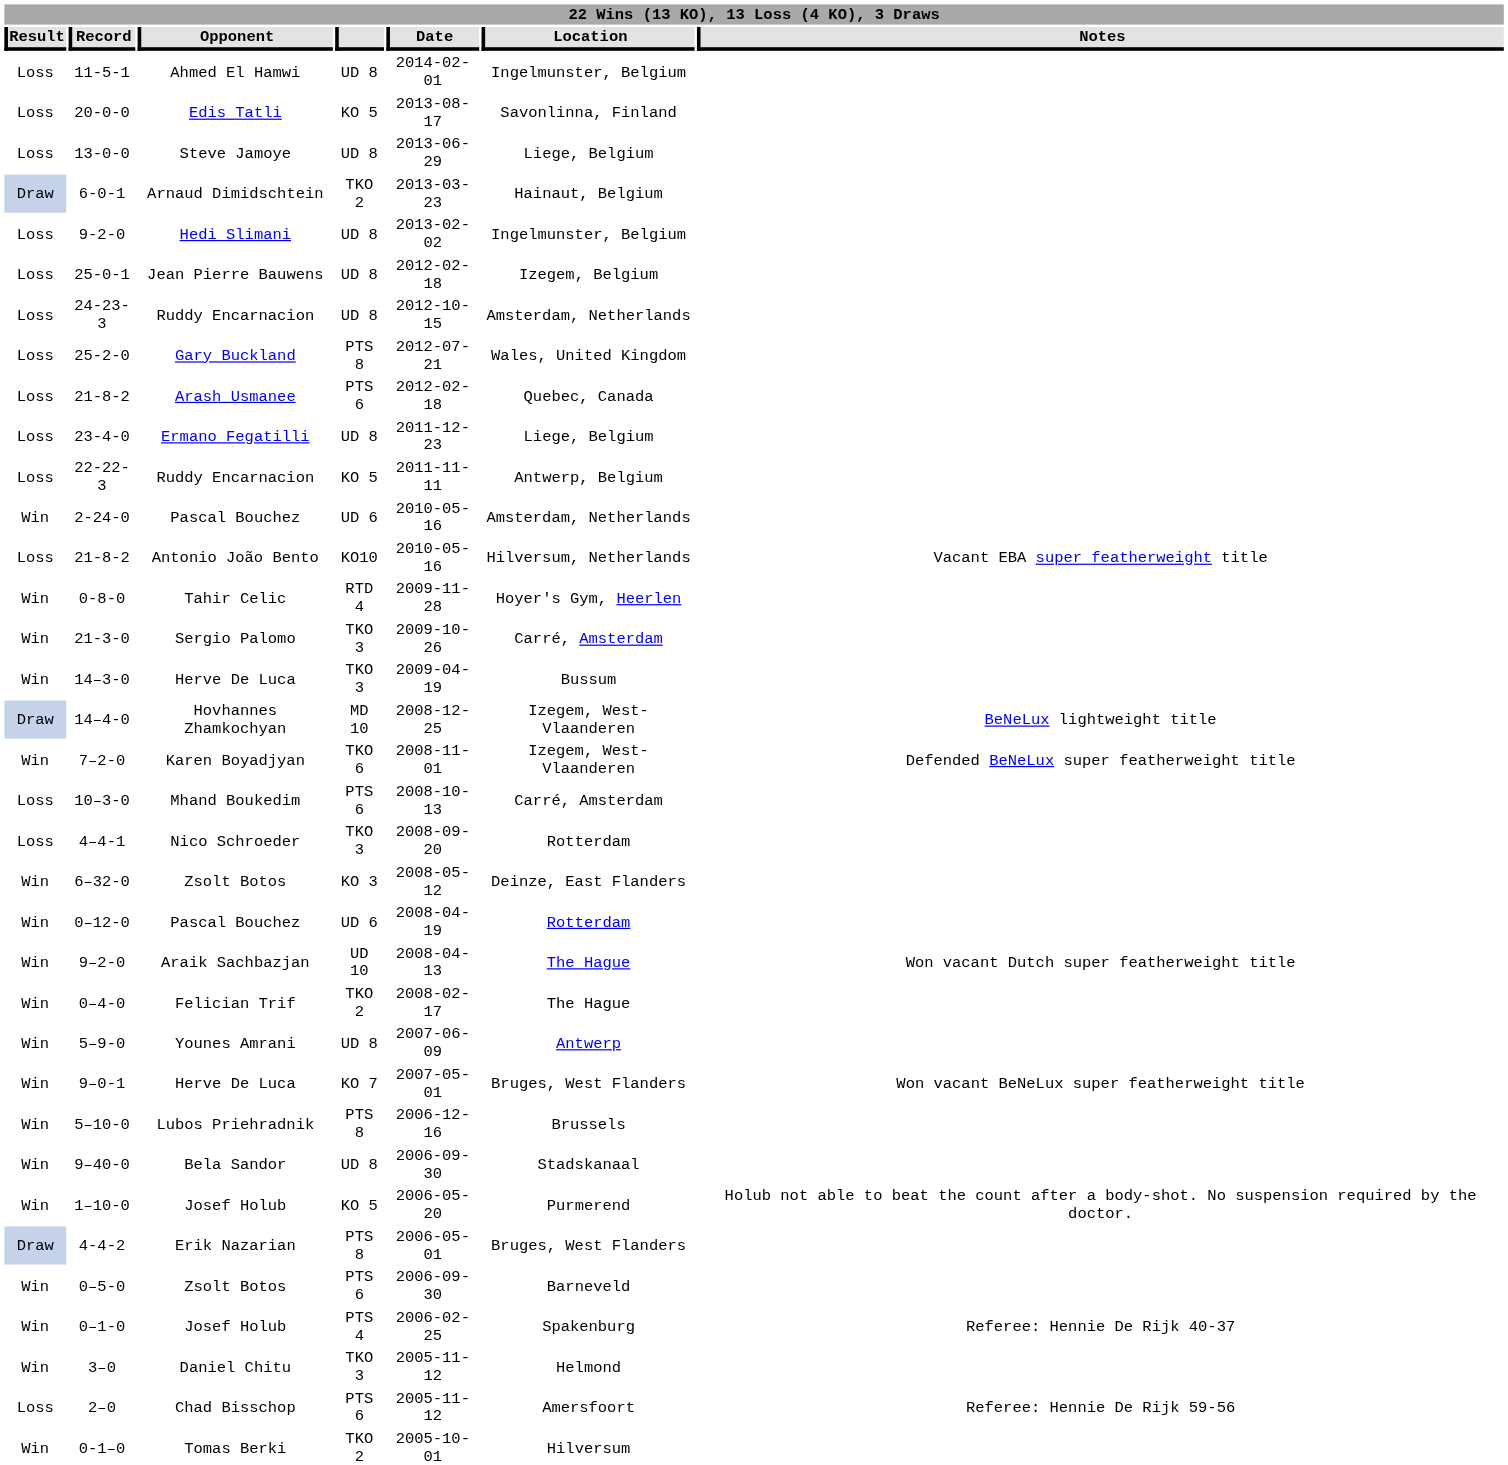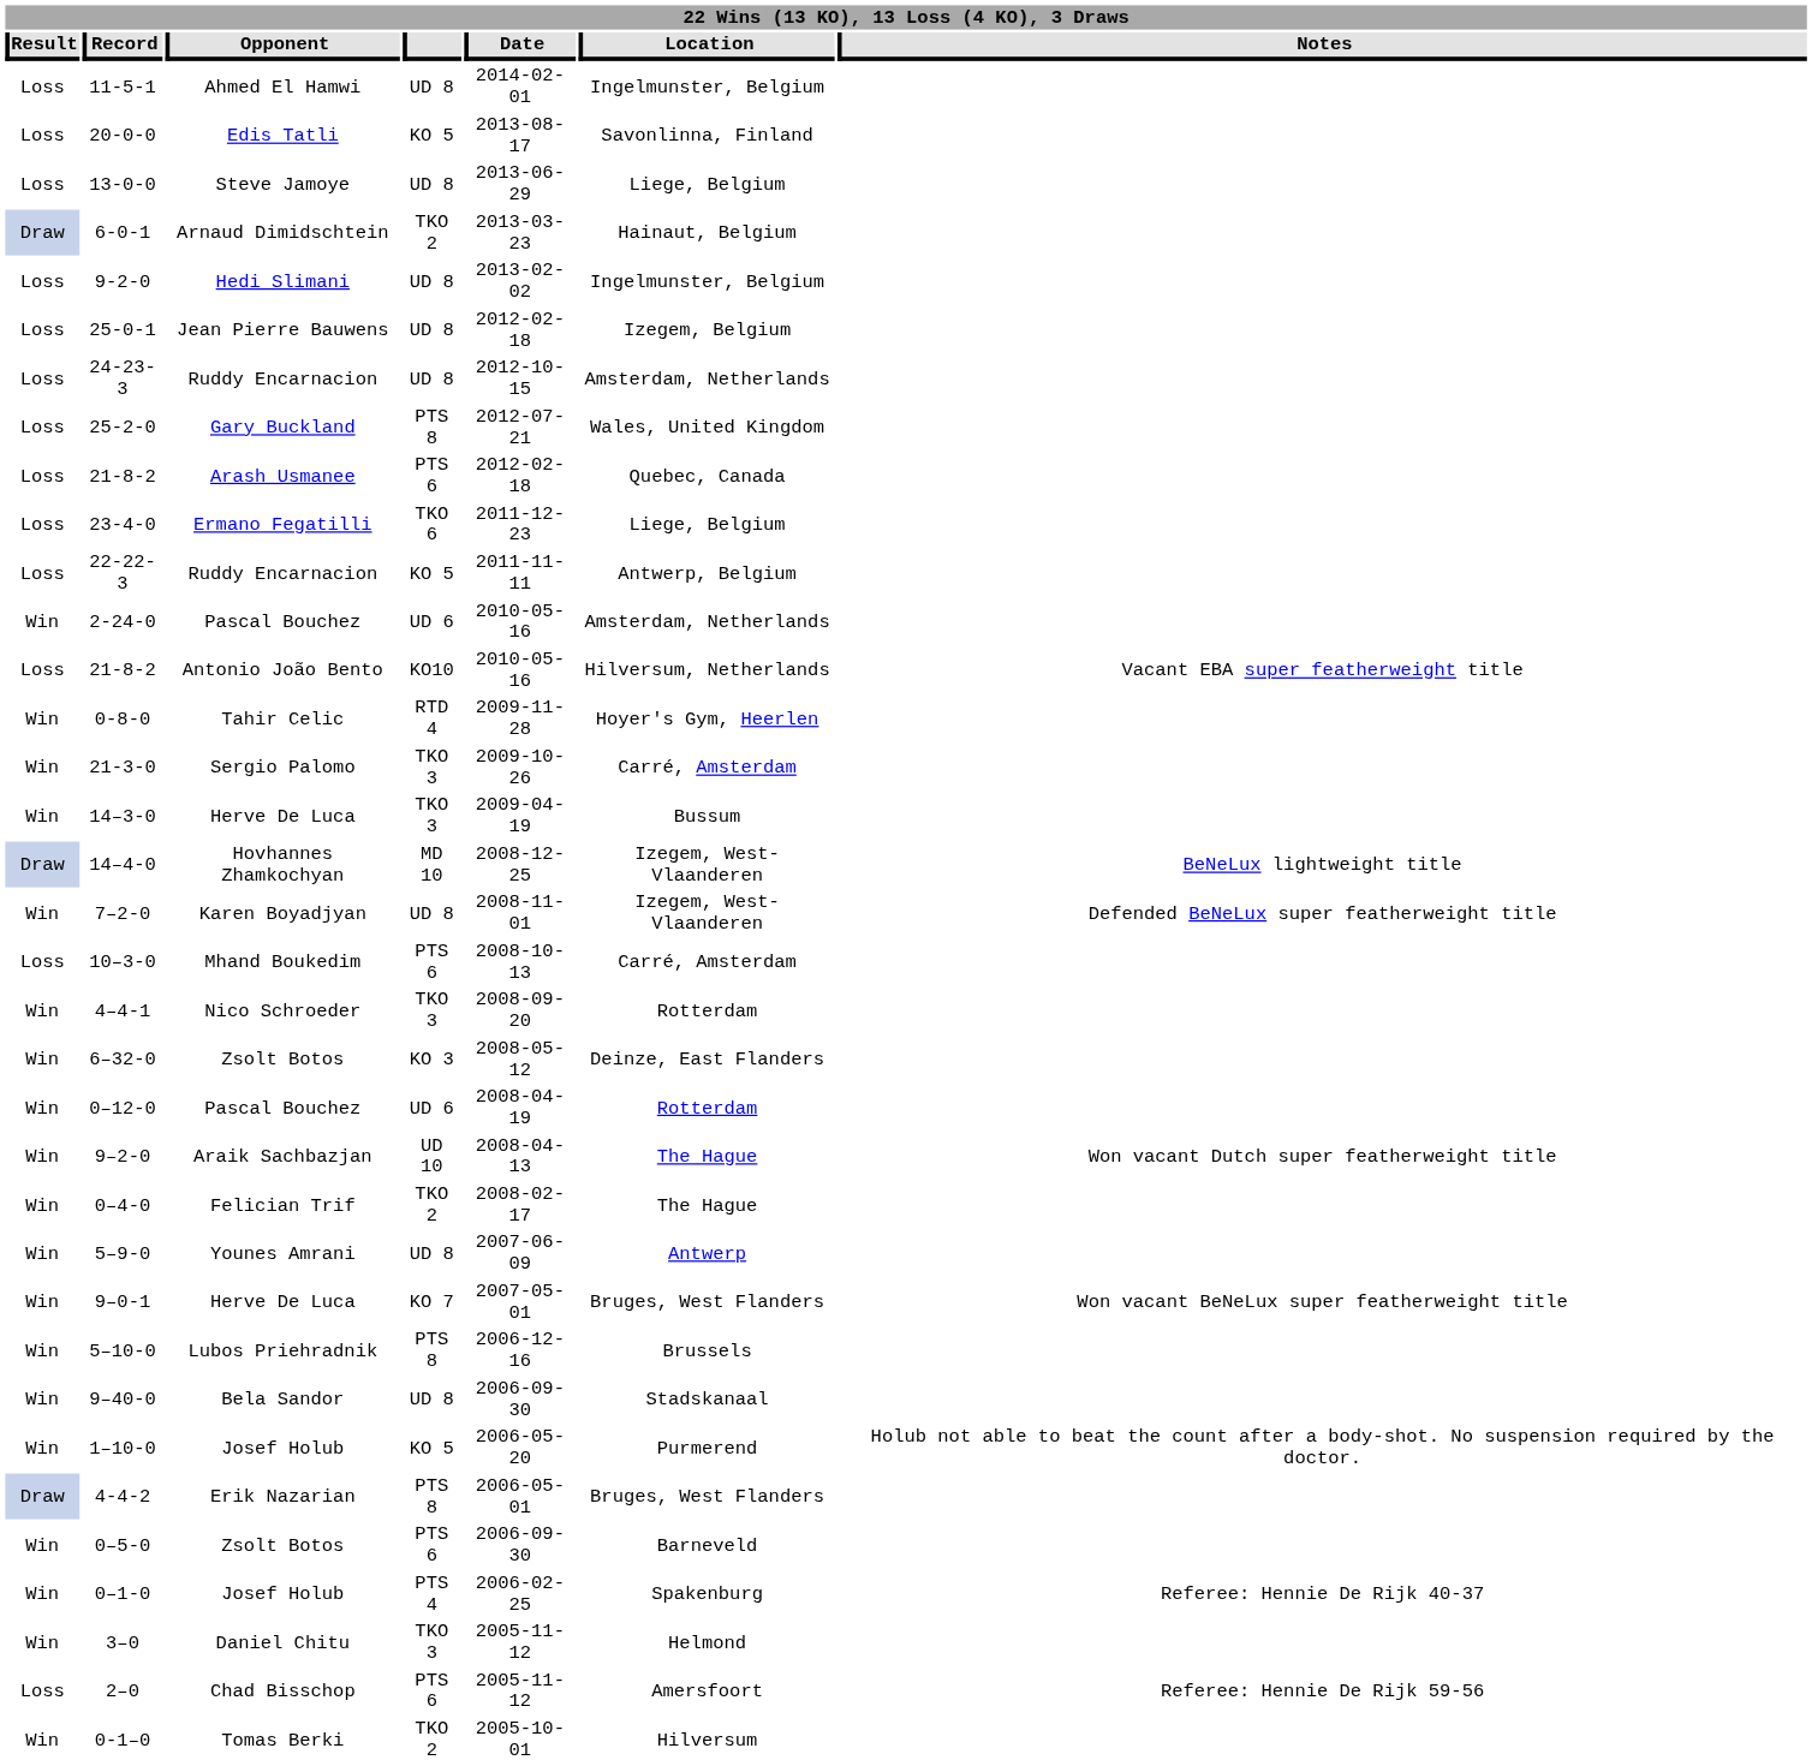23-4-0 | column 4: UD 8 -> TKO 6
7–2-0 | column 4: TKO 6 -> UD 8
4–4-1 | Result: Loss -> Win
